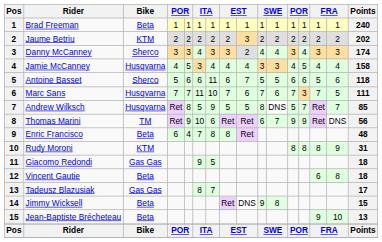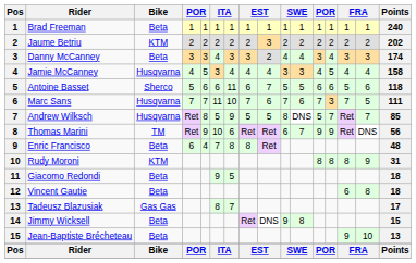Danny McCanney | Bike: Sherco -> Beta
Giacomo Redondi | Bike: Gas Gas -> Beta
